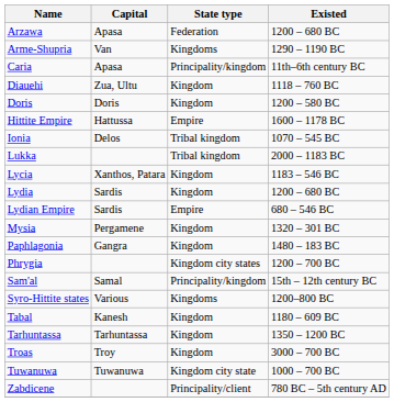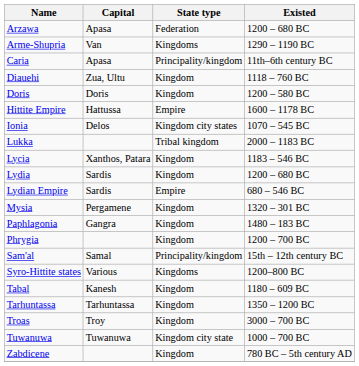Ionia | State type: Tribal kingdom -> Kingdom city states
Phrygia | State type: Kingdom city states -> Kingdom
Zabdicene | State type: Principality/client -> Kingdom
